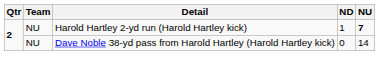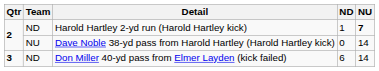Harold Hartley 2-yd run (Harold Hartley kick) | Team: NU -> ND
+ row: 3 | ND | Don Miller 40-yd pass from Elmer Layden (kick failed) | 6 | 14
